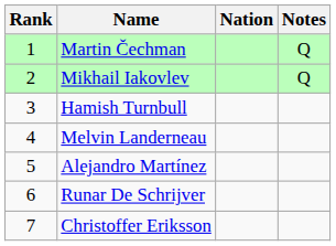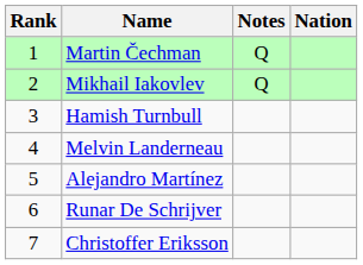columns swapped: Nation <-> Notes
